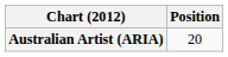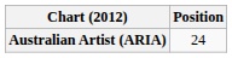Australian Artist (ARIA) | Position: 20 -> 24
